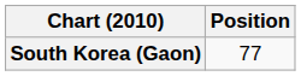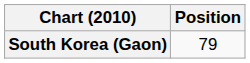South Korea (Gaon) | Position: 77 -> 79
